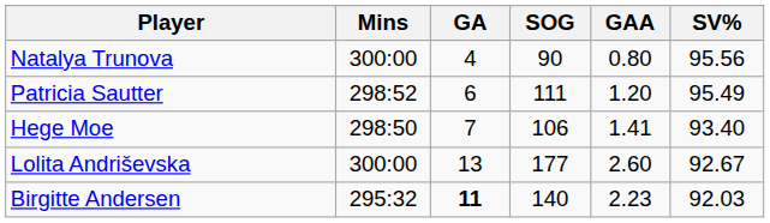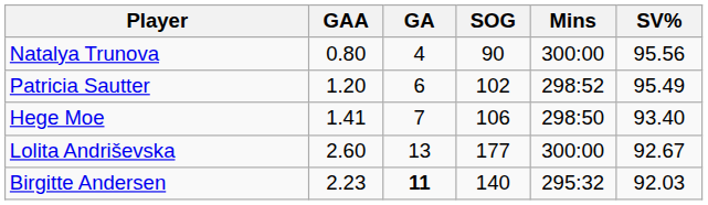columns swapped: Mins <-> GAA
Patricia Sautter | SOG: 111 -> 102
